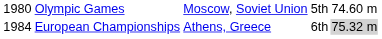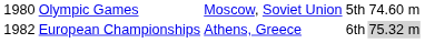European Championships | column 1: 1984 -> 1982
